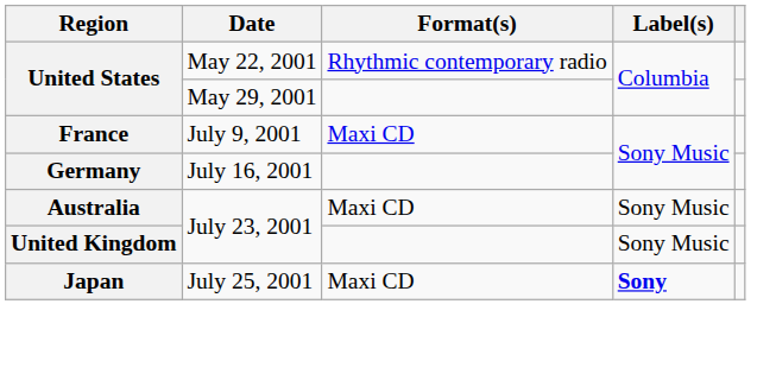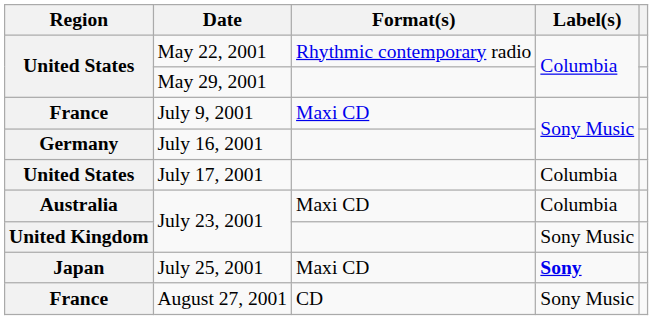+ row: United States | July 17, 2001 | Columbia
Australia / July 23, 2001 | Label(s): Sony Music -> Columbia
+ row: France | August 27, 2001 | CD | Sony Music
